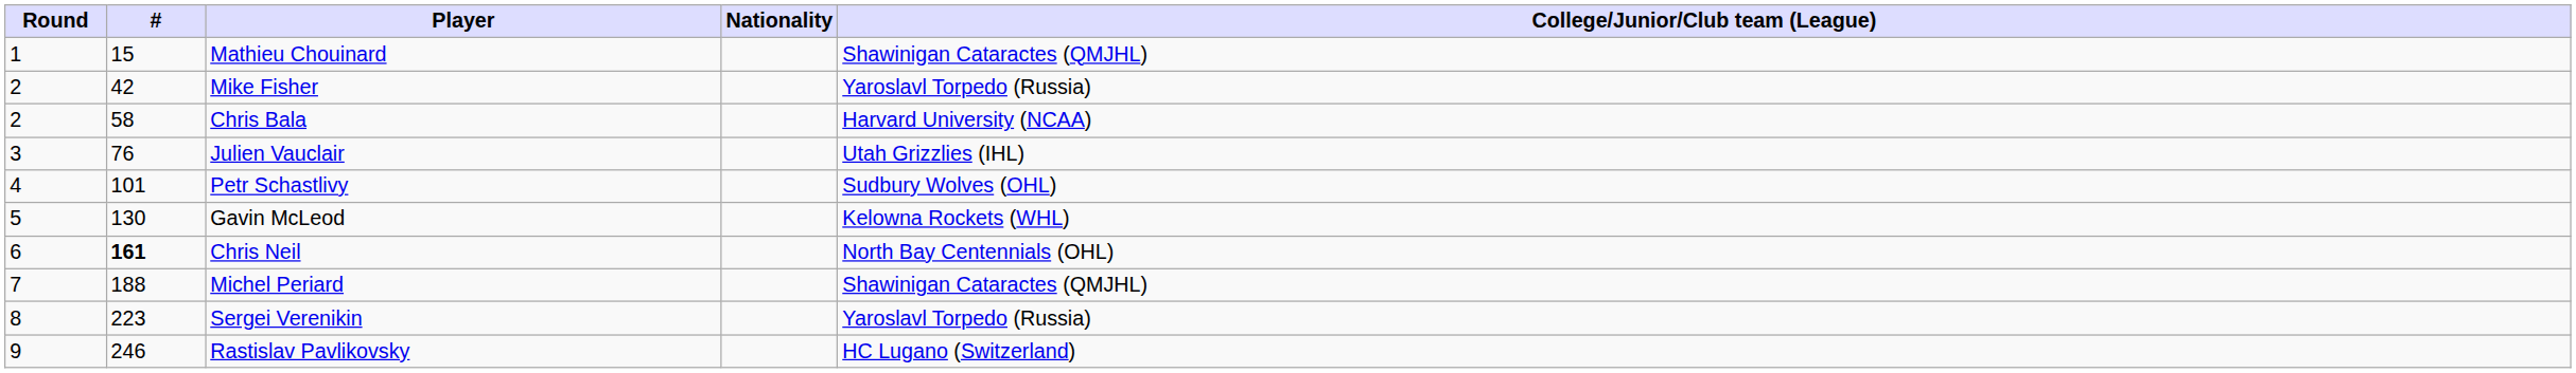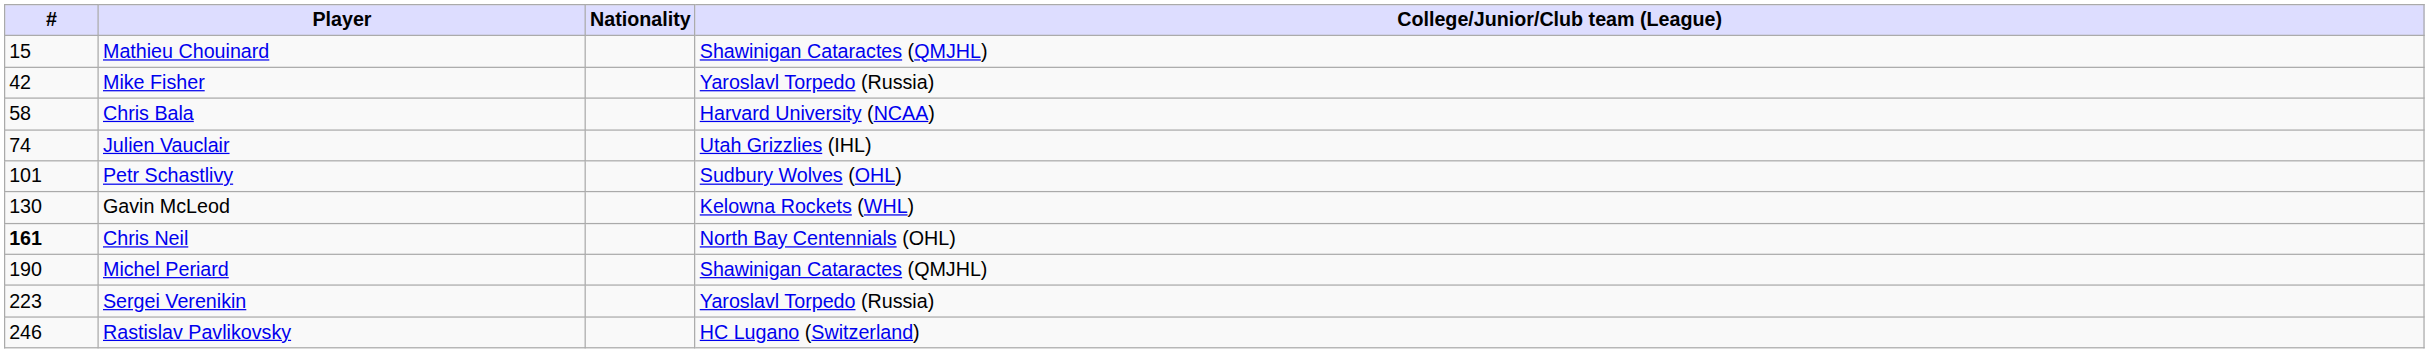- column: Round | 1 | 2 | 2 | 3 | 4 | 5 | 6 | 7 | 8 | 9
Julien Vauclair | #: 76 -> 74
Michel Periard | #: 188 -> 190
